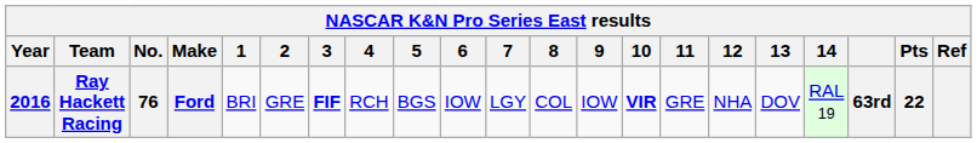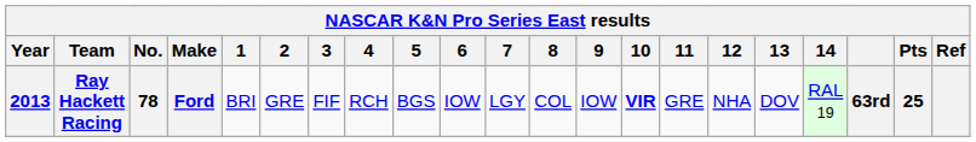Ray Hackett Racing | Year: 2016 -> 2013
Ray Hackett Racing | No.: 76 -> 78
Ray Hackett Racing | 3: bold -> normal
Ray Hackett Racing | Pts: 22 -> 25
